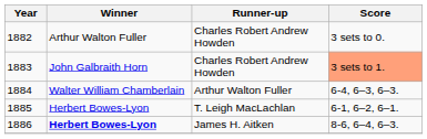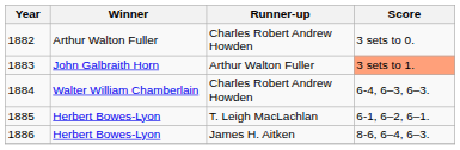1883 | Runner-up: Charles Robert Andrew Howden -> Arthur Walton Fuller
1884 | Runner-up: Arthur Walton Fuller -> Charles Robert Andrew Howden
1886 | Winner: bold -> normal
